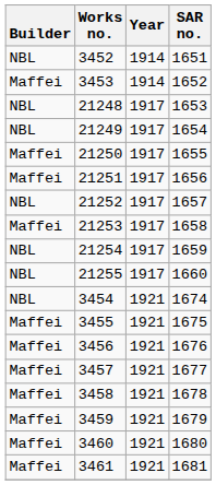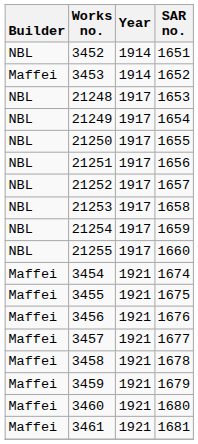21250 | Builder: Maffei -> NBL
21251 | Builder: Maffei -> NBL
21253 | Builder: Maffei -> NBL
3454 | Builder: NBL -> Maffei
